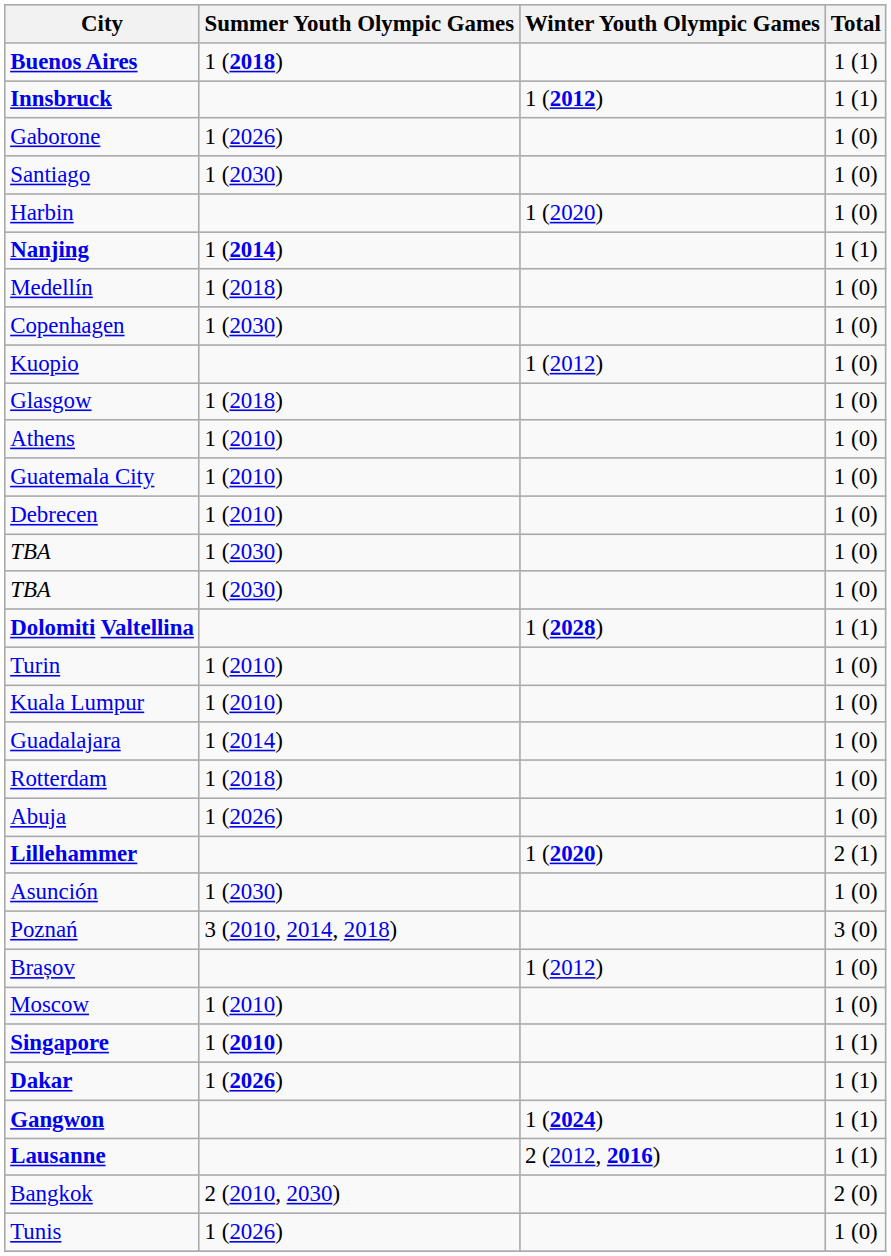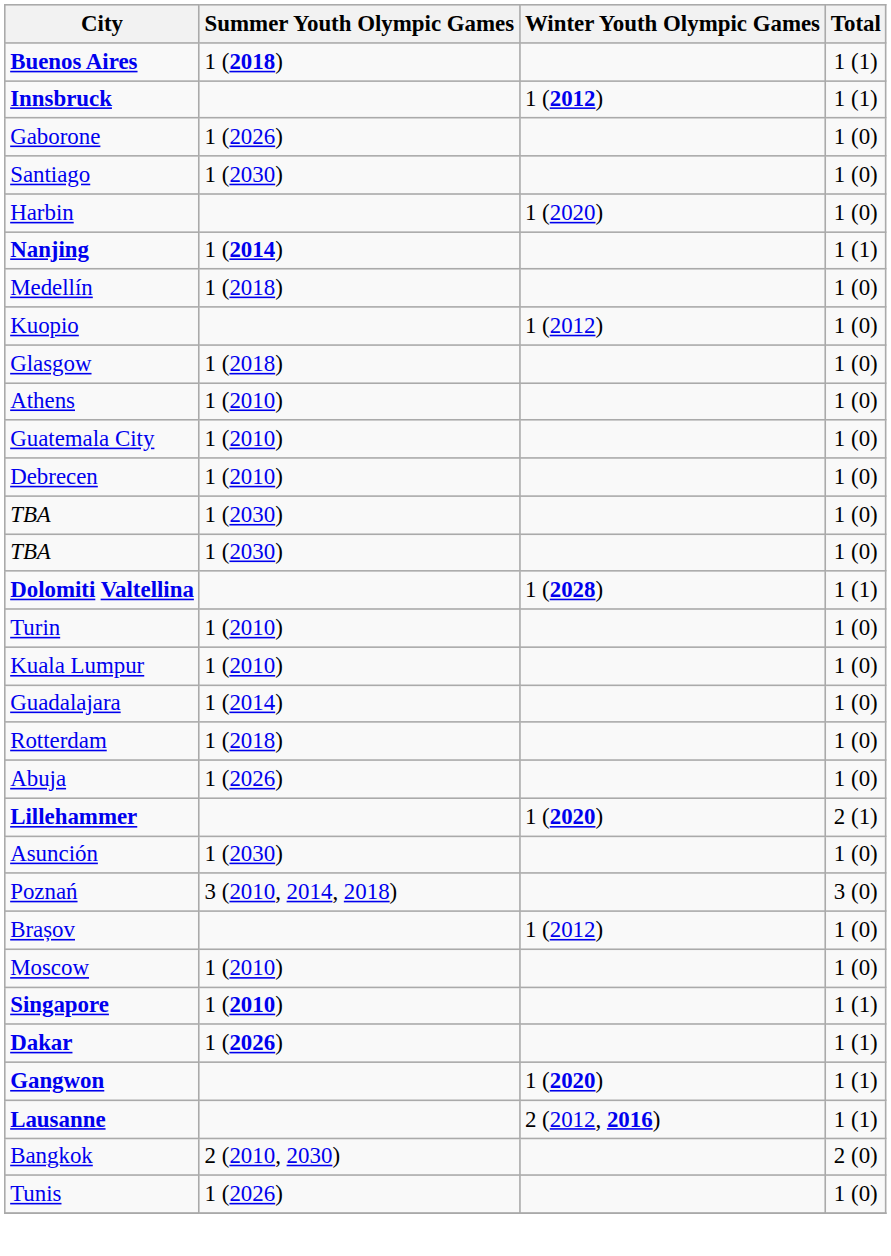- row: Copenhagen | 1 (2030) | 1 (0)
Gangwon | Winter Youth Olympic Games: 1 (2024) -> 1 (2020)
